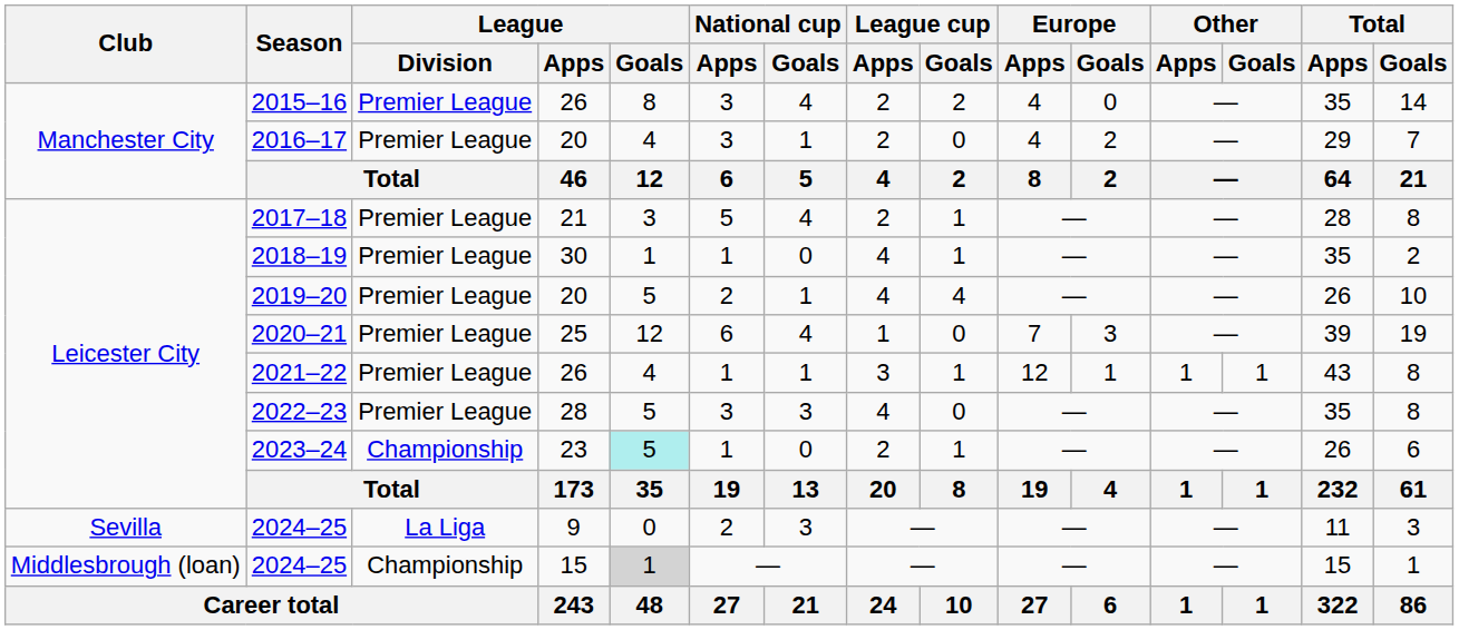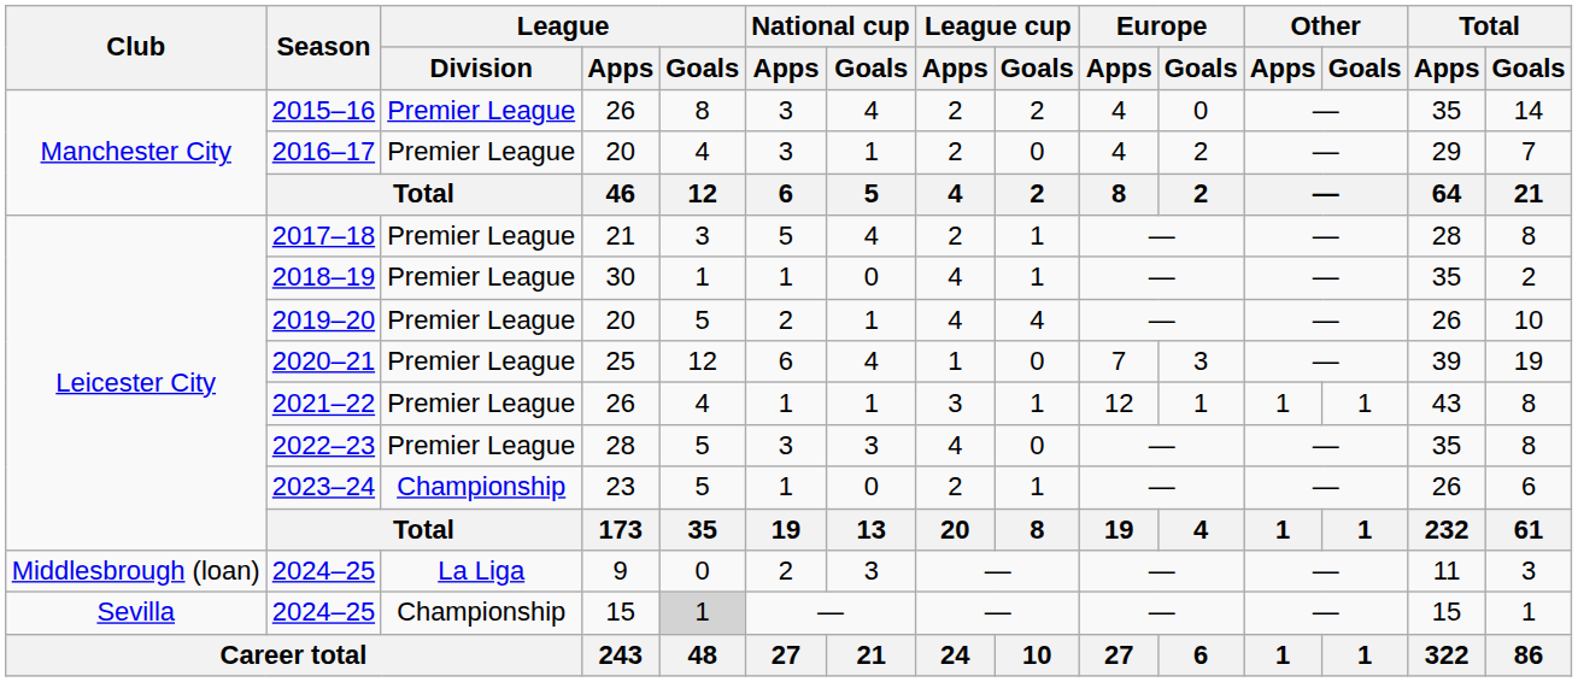2023–24 | League / Goals: paleturquoise background -> no background
2024–25 / 9 | Club: Sevilla -> Middlesbrough (loan)
2024–25 / 15 | Club: Middlesbrough (loan) -> Sevilla
